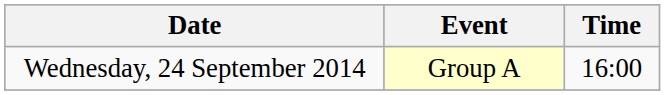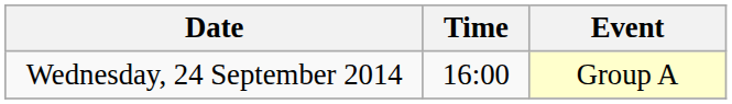columns swapped: Time <-> Event
